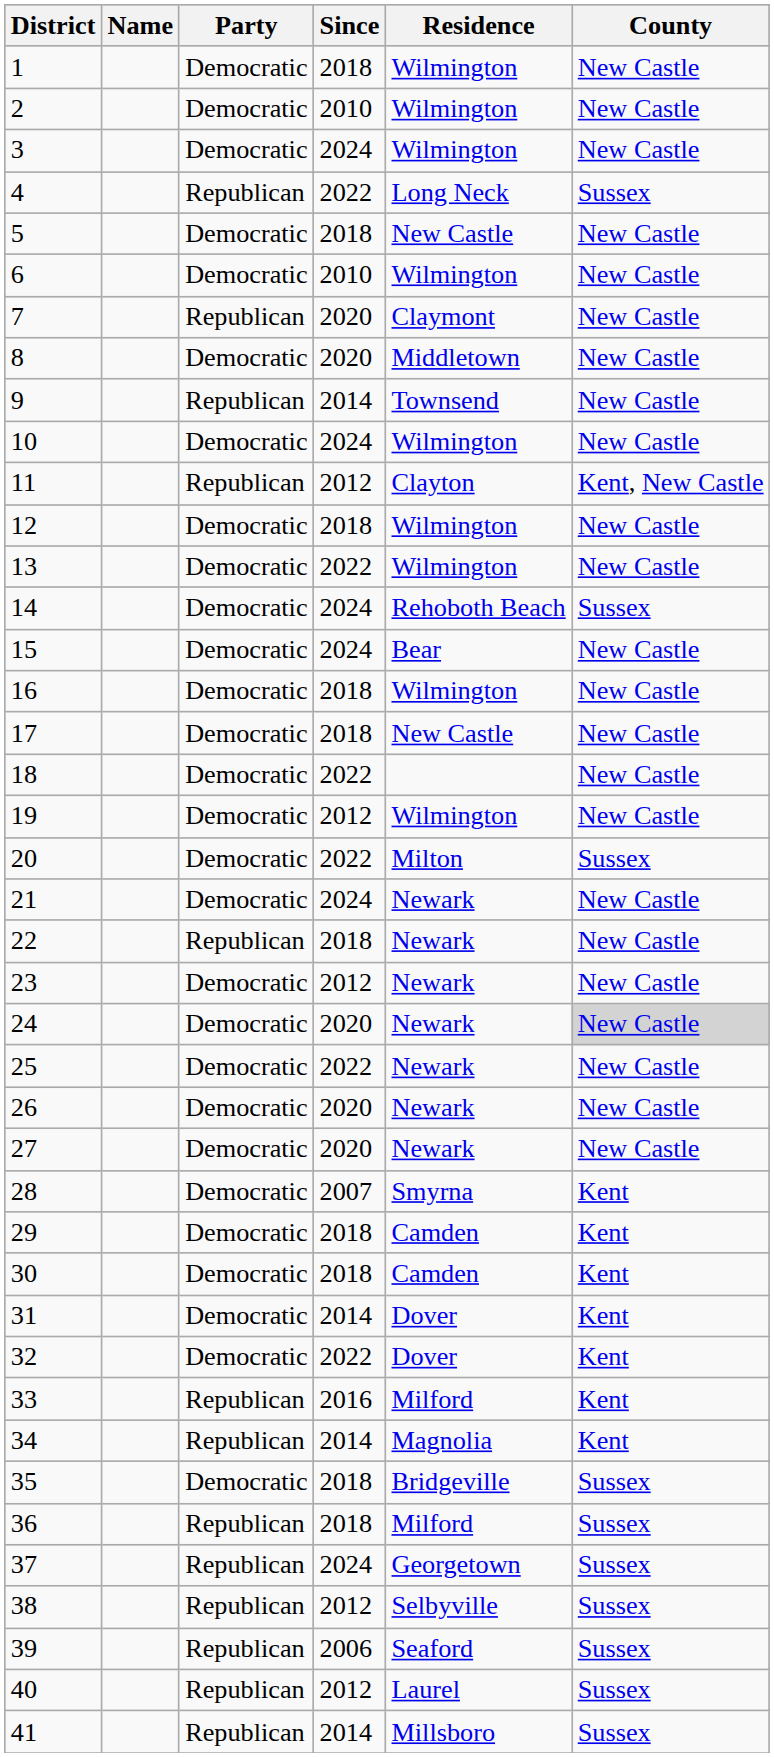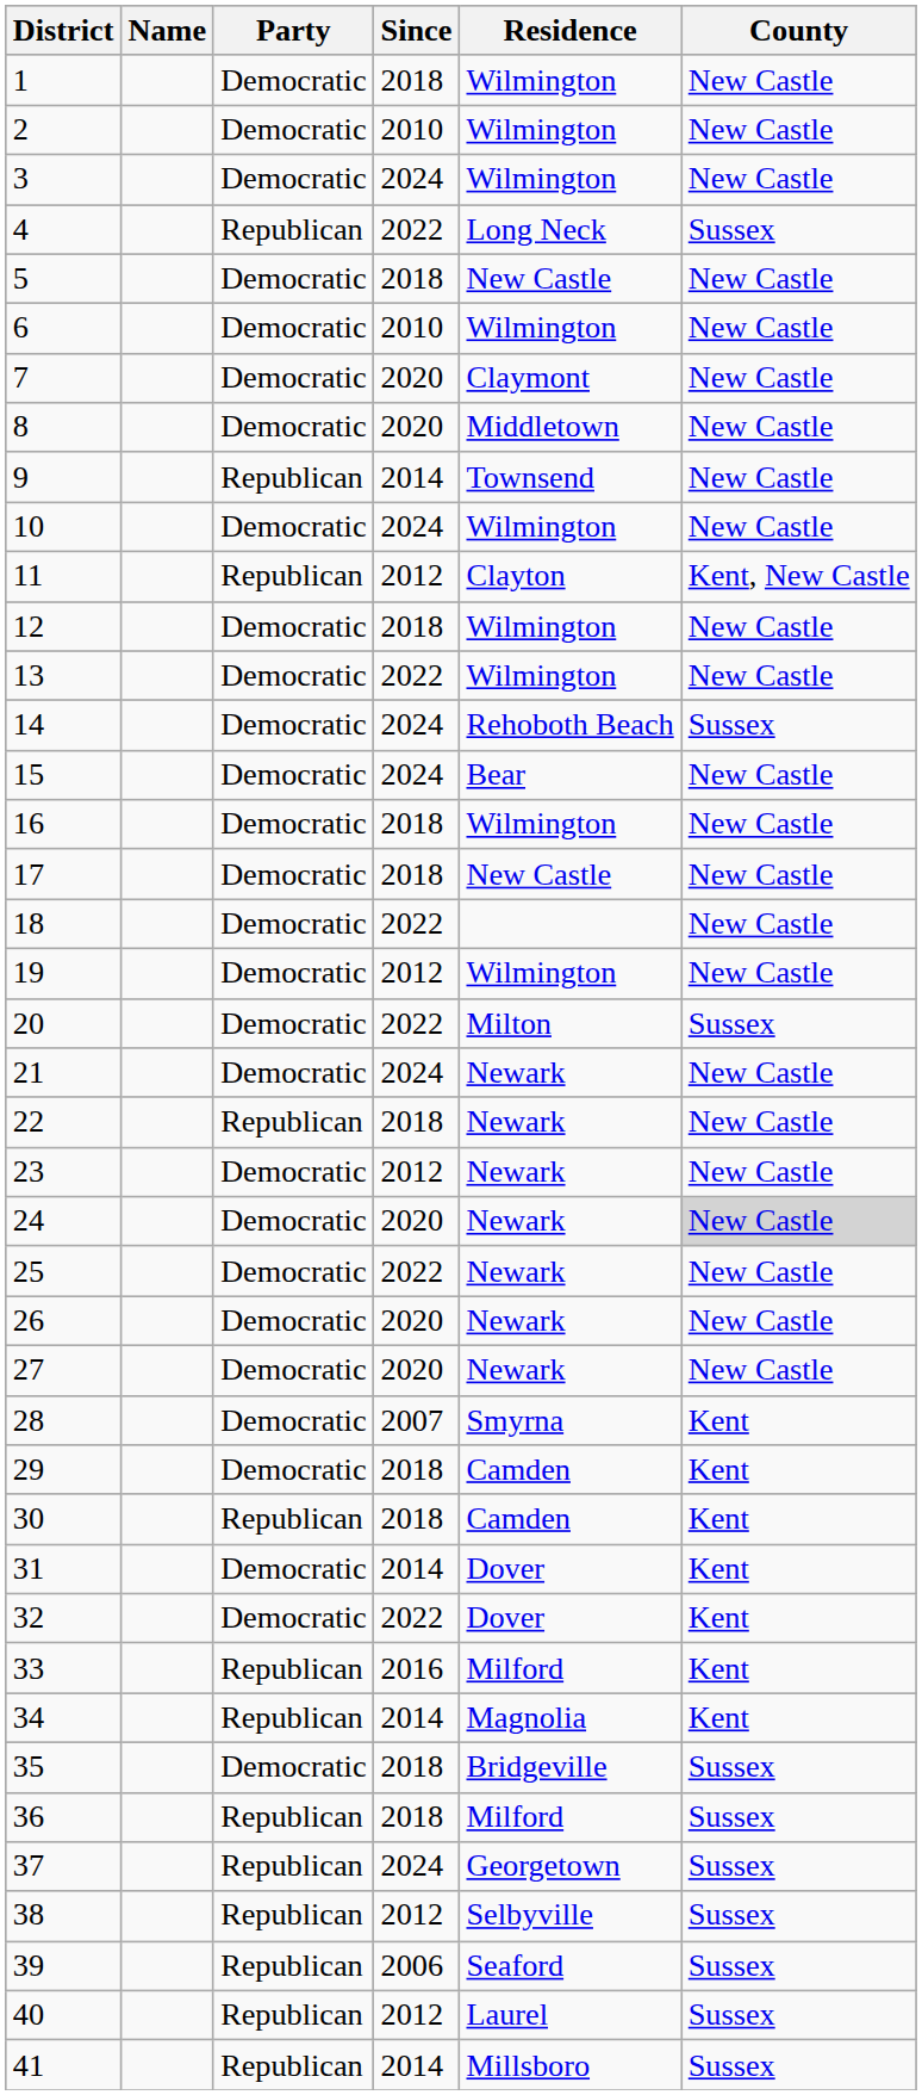7 | Party: Republican -> Democratic
30 | Party: Democratic -> Republican
